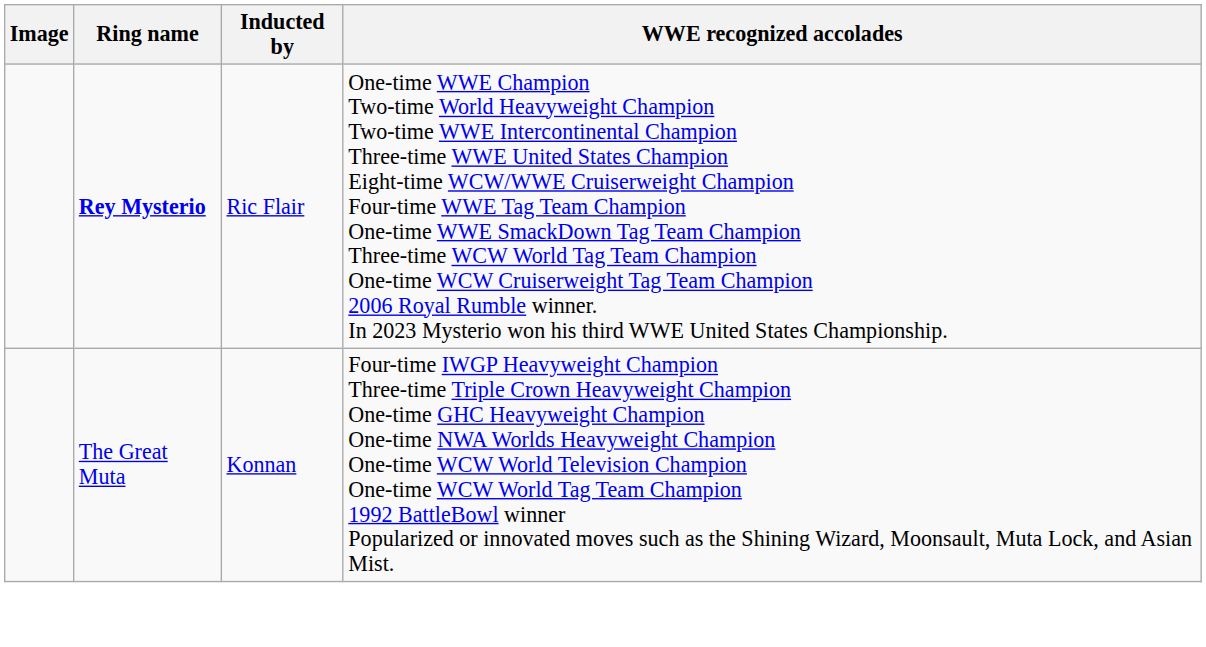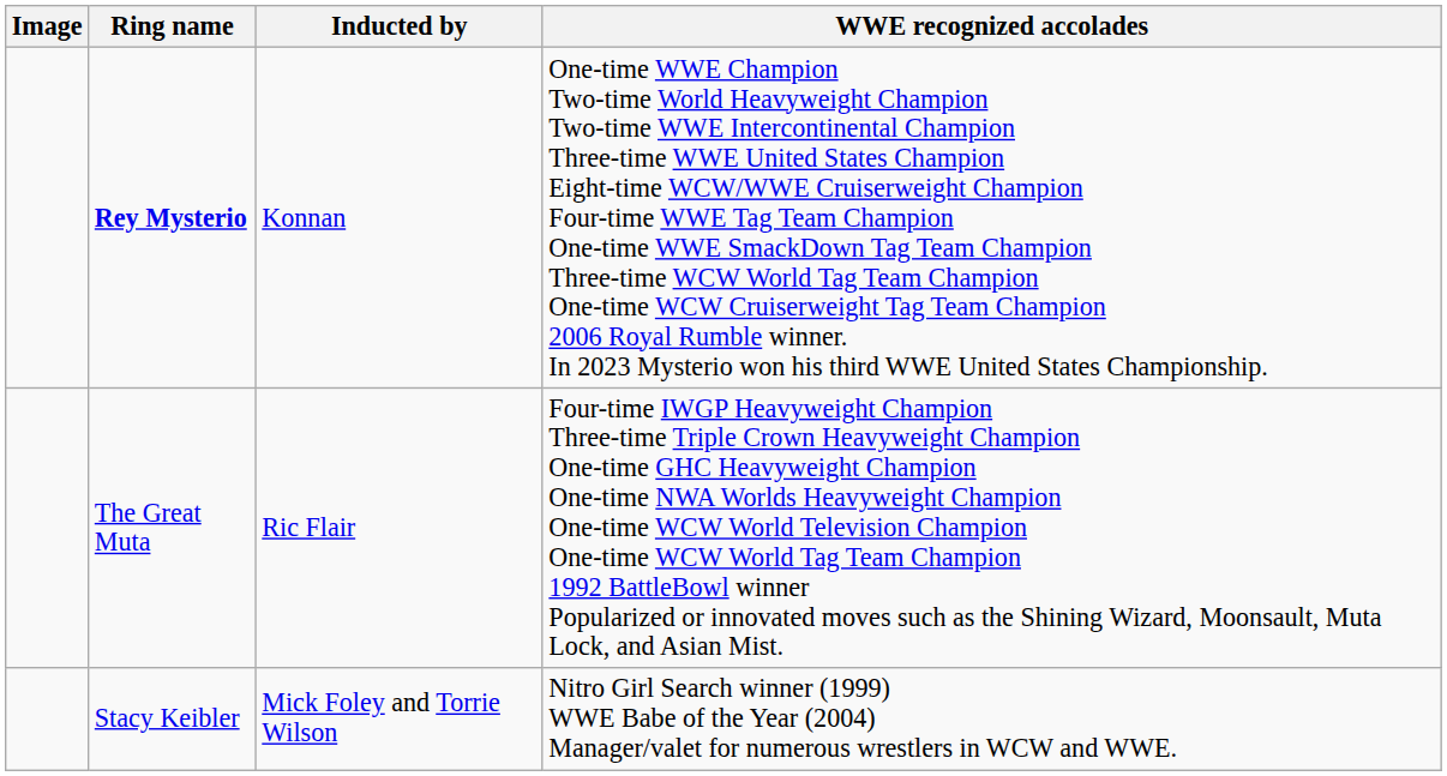Rey Mysterio | Inducted by: Ric Flair -> Konnan
The Great Muta | Inducted by: Konnan -> Ric Flair
+ row: Stacy Keibler | Mick Foley and Torrie Wilson | Nitro Girl Search winner (1999) WWE Babe of the Year (2004) Manager/valet for numerous wrestlers in WCW and WWE.
